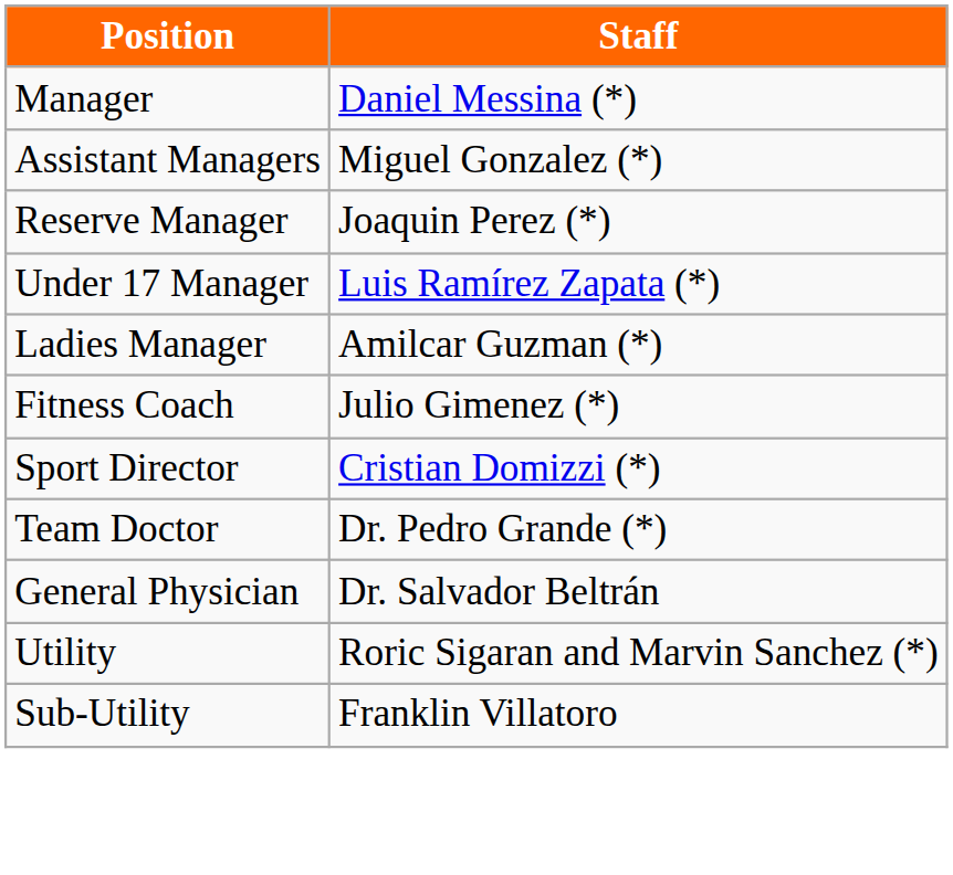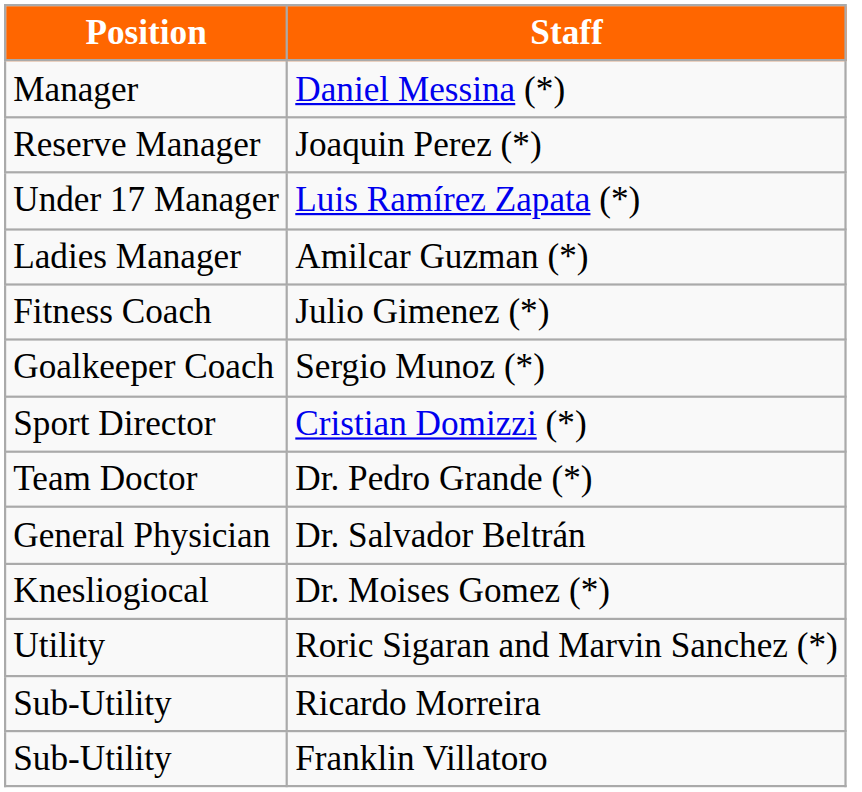- row: Assistant Managers | Miguel Gonzalez (*)
+ row: Goalkeeper Coach | Sergio Munoz (*)
+ row: Knesliogiocal | Dr. Moises Gomez (*)
+ row: Sub-Utility | Ricardo Morreira
